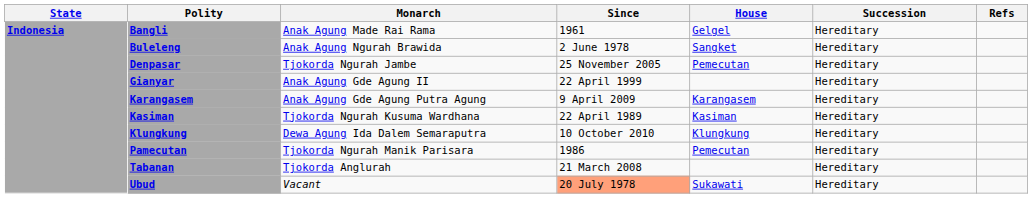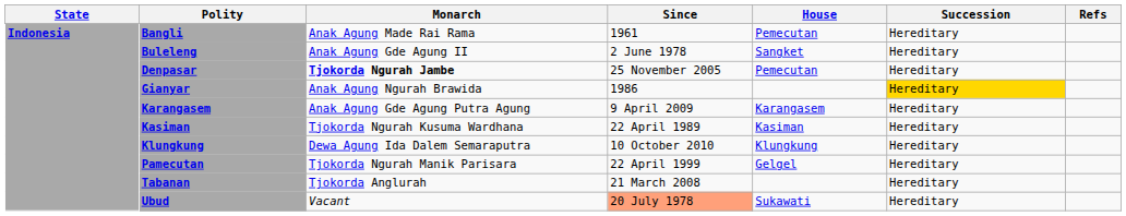Bangli | House: Gelgel -> Pemecutan
Buleleng | Monarch: Anak Agung Ngurah Brawida -> Anak Agung Gde Agung II
Denpasar | Monarch: normal -> bold
Gianyar | Monarch: Anak Agung Gde Agung II -> Anak Agung Ngurah Brawida
Gianyar | Since: 22 April 1999 -> 1986
Gianyar | Succession: no background -> gold background
Pamecutan | Since: 1986 -> 22 April 1999
Pamecutan | House: Pemecutan -> Gelgel
